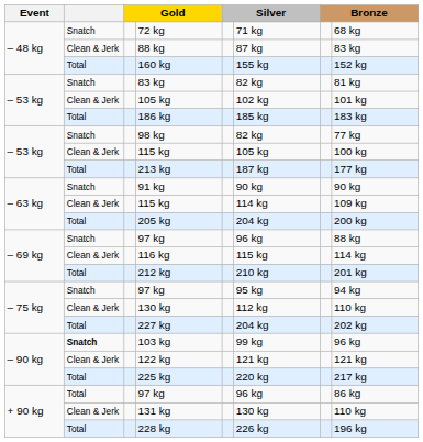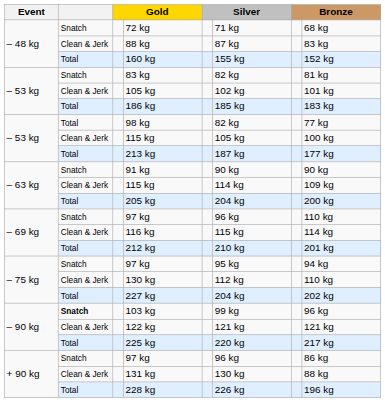98 kg | column 2: Snatch -> Total
– 69 kg / 97 kg | column 8: 88 kg -> 110 kg
+ 90 kg / 97 kg | column 2: Total -> Snatch
131 kg | column 8: 110 kg -> 88 kg
